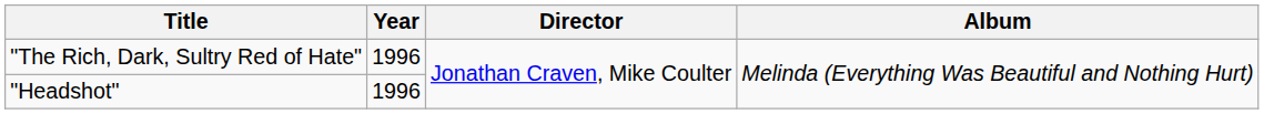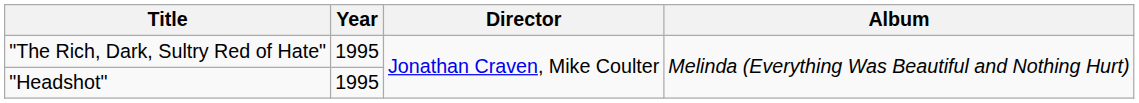"The Rich, Dark, Sultry Red of Hate" | Year: 1996 -> 1995
"Headshot" | Year: 1996 -> 1995
